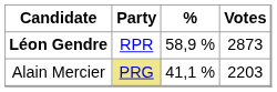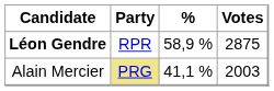Léon Gendre | Votes: 2873 -> 2875
Alain Mercier | Votes: 2203 -> 2003
